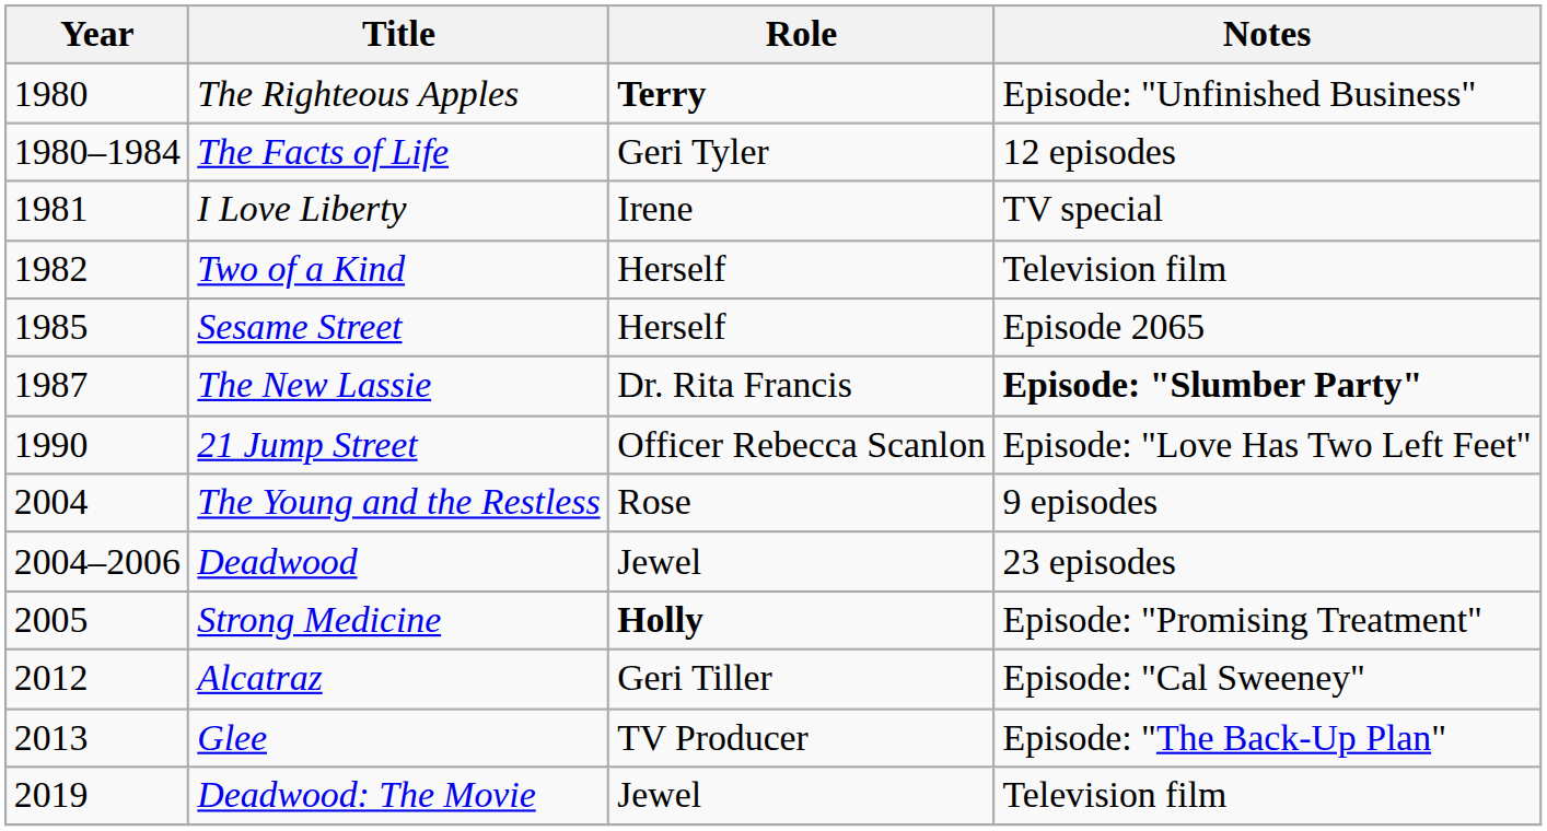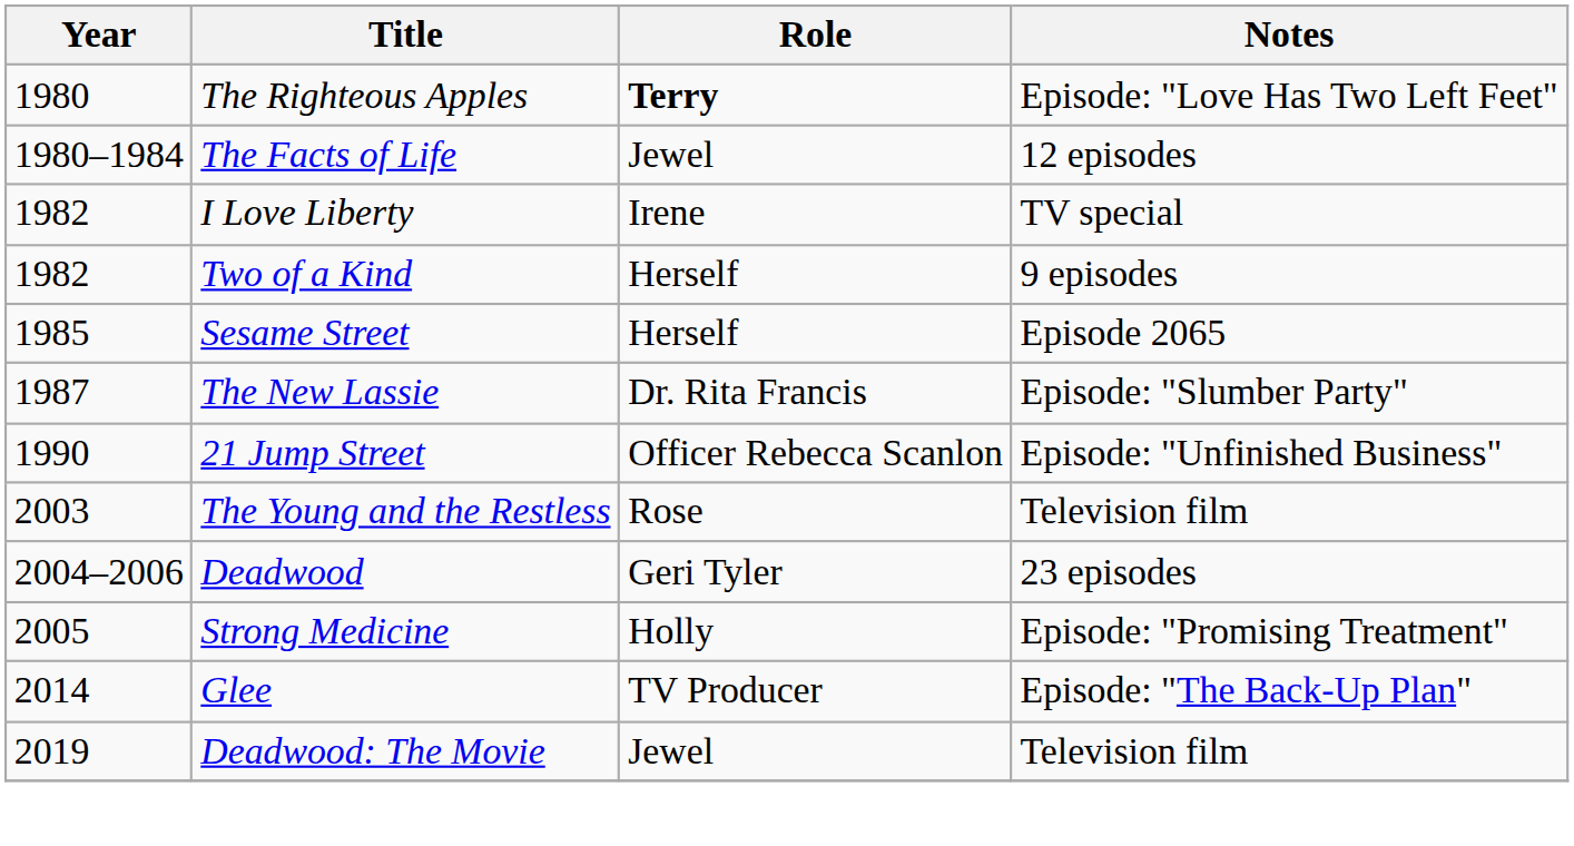The Righteous Apples | Notes: Episode: "Unfinished Business" -> Episode: "Love Has Two Left Feet"
The Facts of Life | Role: Geri Tyler -> Jewel
I Love Liberty | Year: 1981 -> 1982
Two of a Kind | Notes: Television film -> 9 episodes
The New Lassie | Notes: bold -> normal
21 Jump Street | Notes: Episode: "Love Has Two Left Feet" -> Episode: "Unfinished Business"
The Young and the Restless | Year: 2004 -> 2003
The Young and the Restless | Notes: 9 episodes -> Television film
Deadwood | Role: Jewel -> Geri Tyler
Strong Medicine | Role: bold -> normal
- row: 2012 | Alcatraz | Geri Tiller | Episode: "Cal Sweeney"
Glee | Year: 2013 -> 2014
